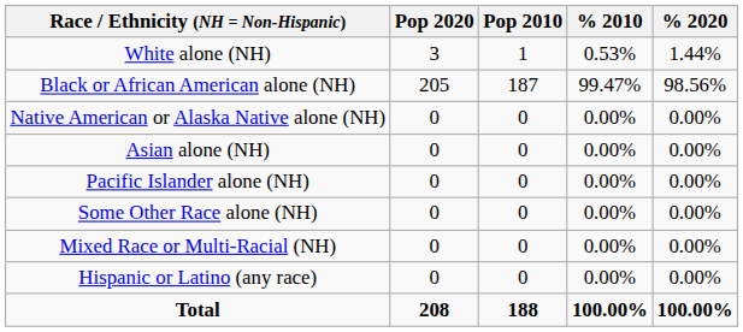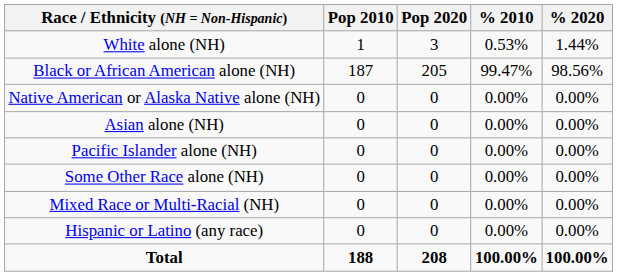columns swapped: Pop 2010 <-> Pop 2020
